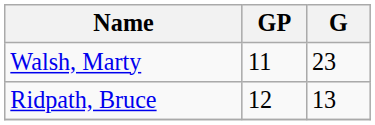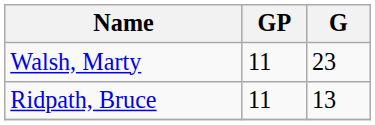Ridpath, Bruce | GP: 12 -> 11
